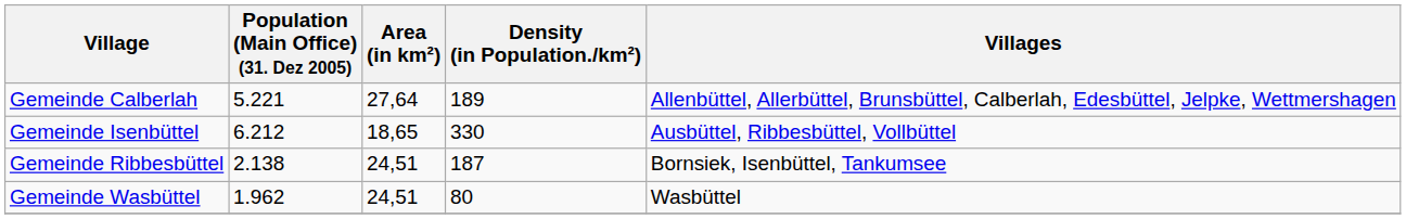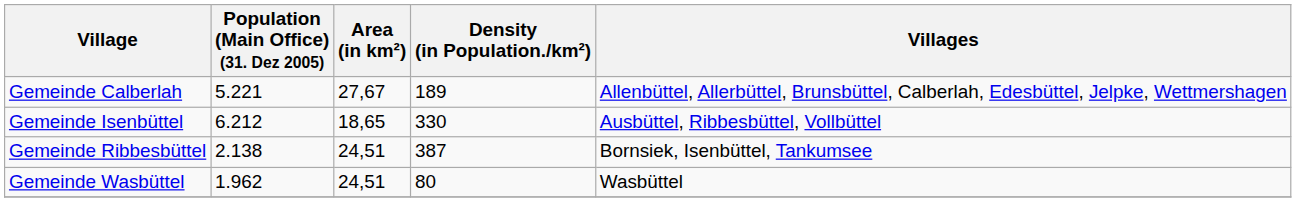Gemeinde Calberlah | Area (in km²): 27,64 -> 27,67
Gemeinde Ribbesbüttel | Density (in Population./km²): 187 -> 387
